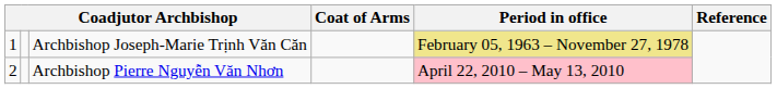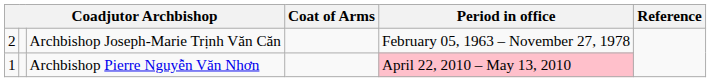Archbishop Joseph-Marie Trịnh Văn Căn | column 1: 1 -> 2
Archbishop Joseph-Marie Trịnh Văn Căn | Period in office: khaki background -> no background
Archbishop Pierre Nguyễn Văn Nhơn | column 1: 2 -> 1
